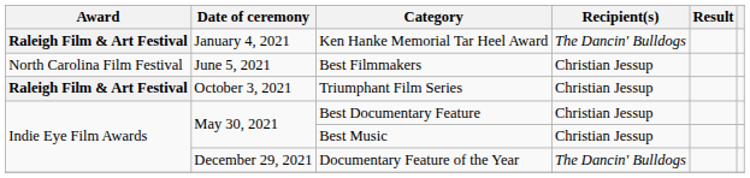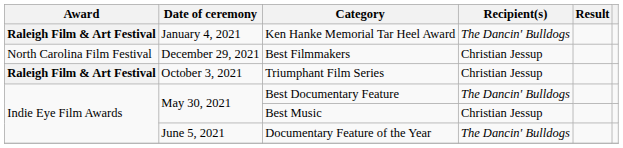Best Filmmakers | Date of ceremony: June 5, 2021 -> December 29, 2021
Best Documentary Feature | Recipient(s): Christian Jessup -> The Dancin' Bulldogs
Documentary Feature of the Year | Date of ceremony: December 29, 2021 -> June 5, 2021
